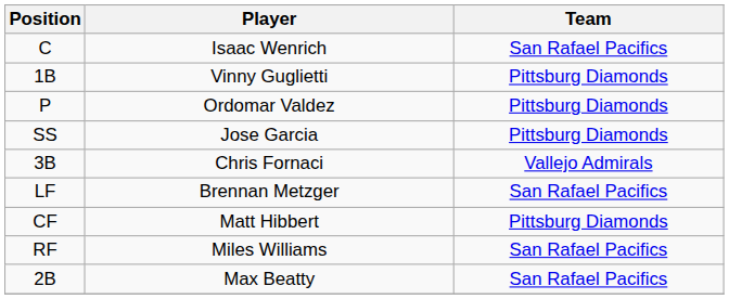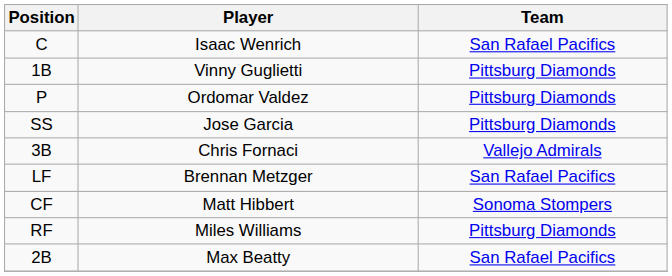Matt Hibbert | Team: Pittsburg Diamonds -> Sonoma Stompers
Miles Williams | Team: San Rafael Pacifics -> Pittsburg Diamonds
